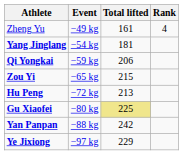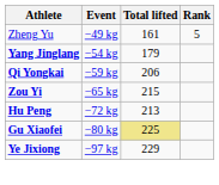Zheng Yu | Rank: 4 -> 5
Yang Jinglang | Total lifted: 181 -> 179
- row: Yan Panpan | −88 kg | 242
